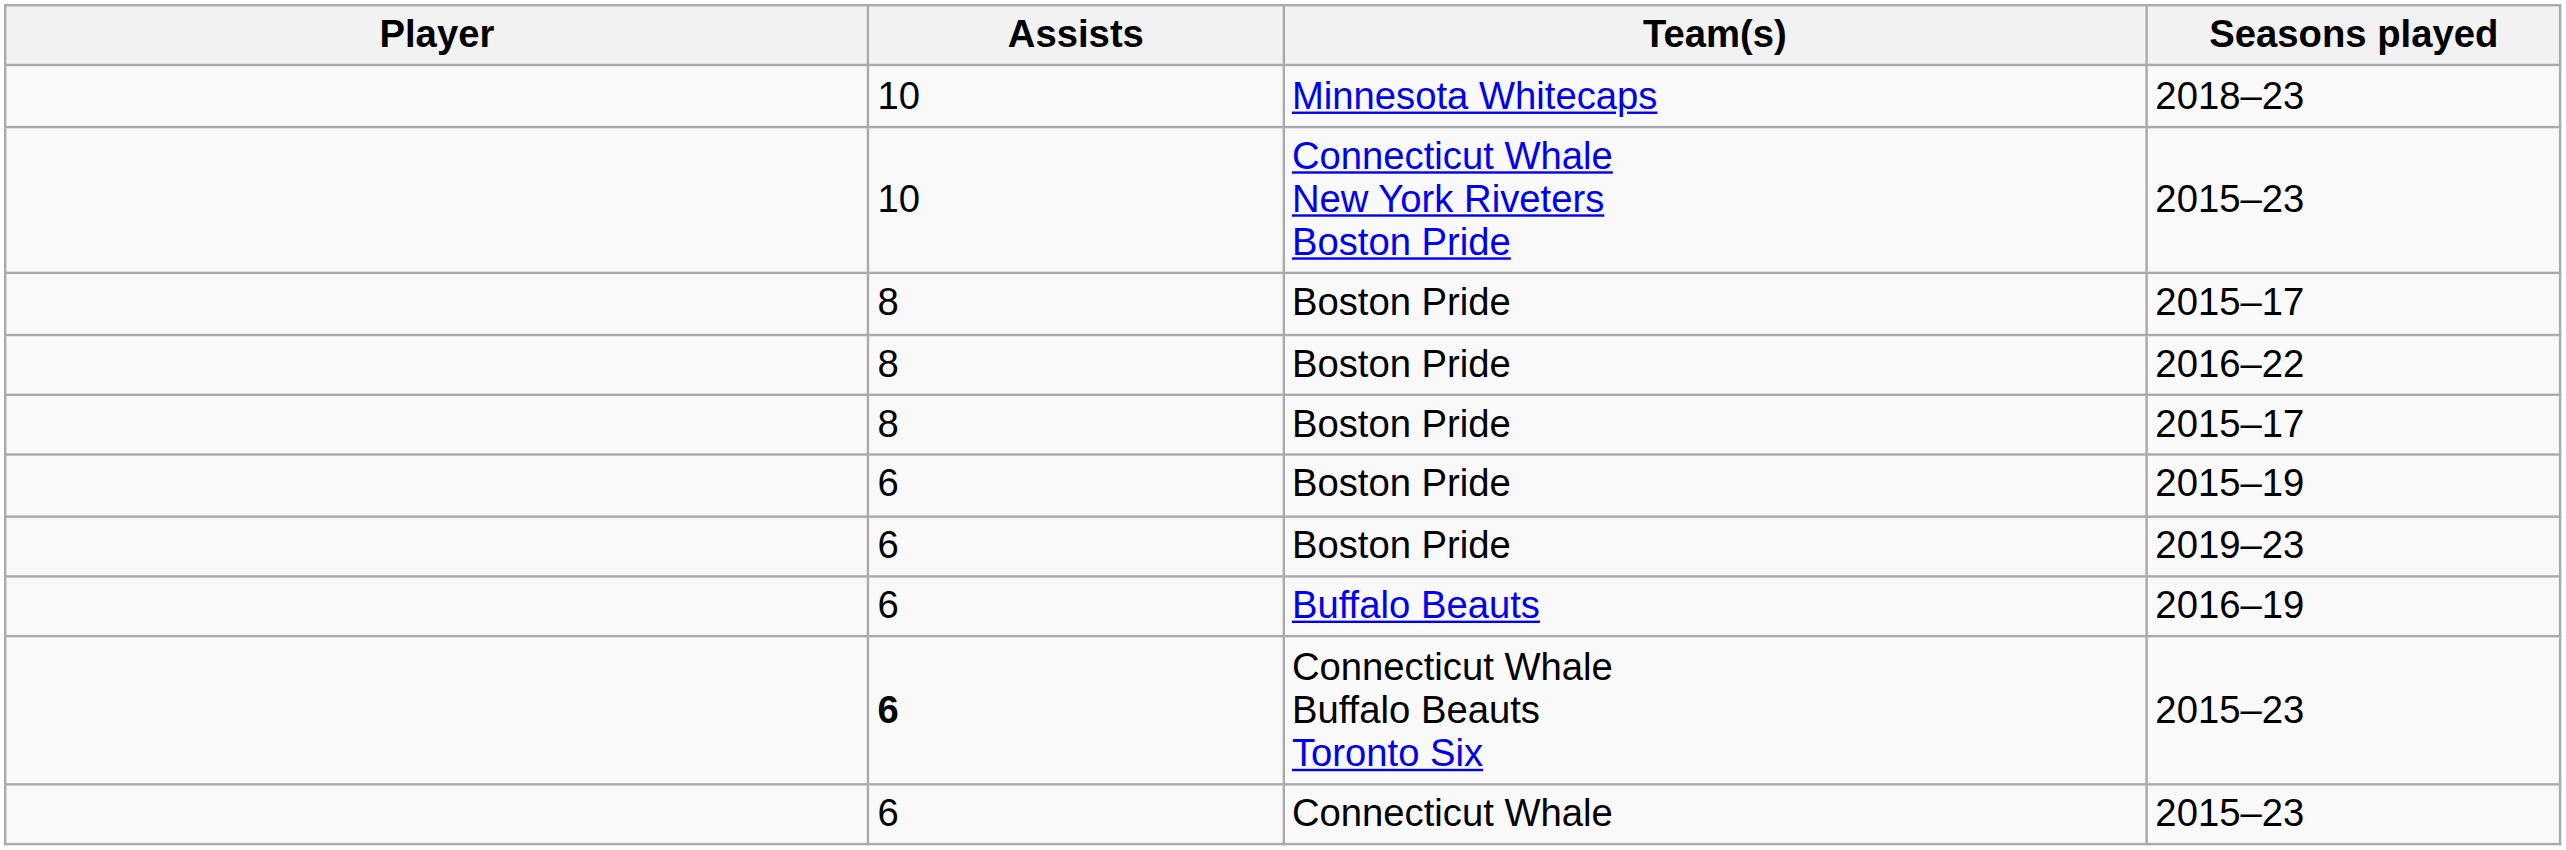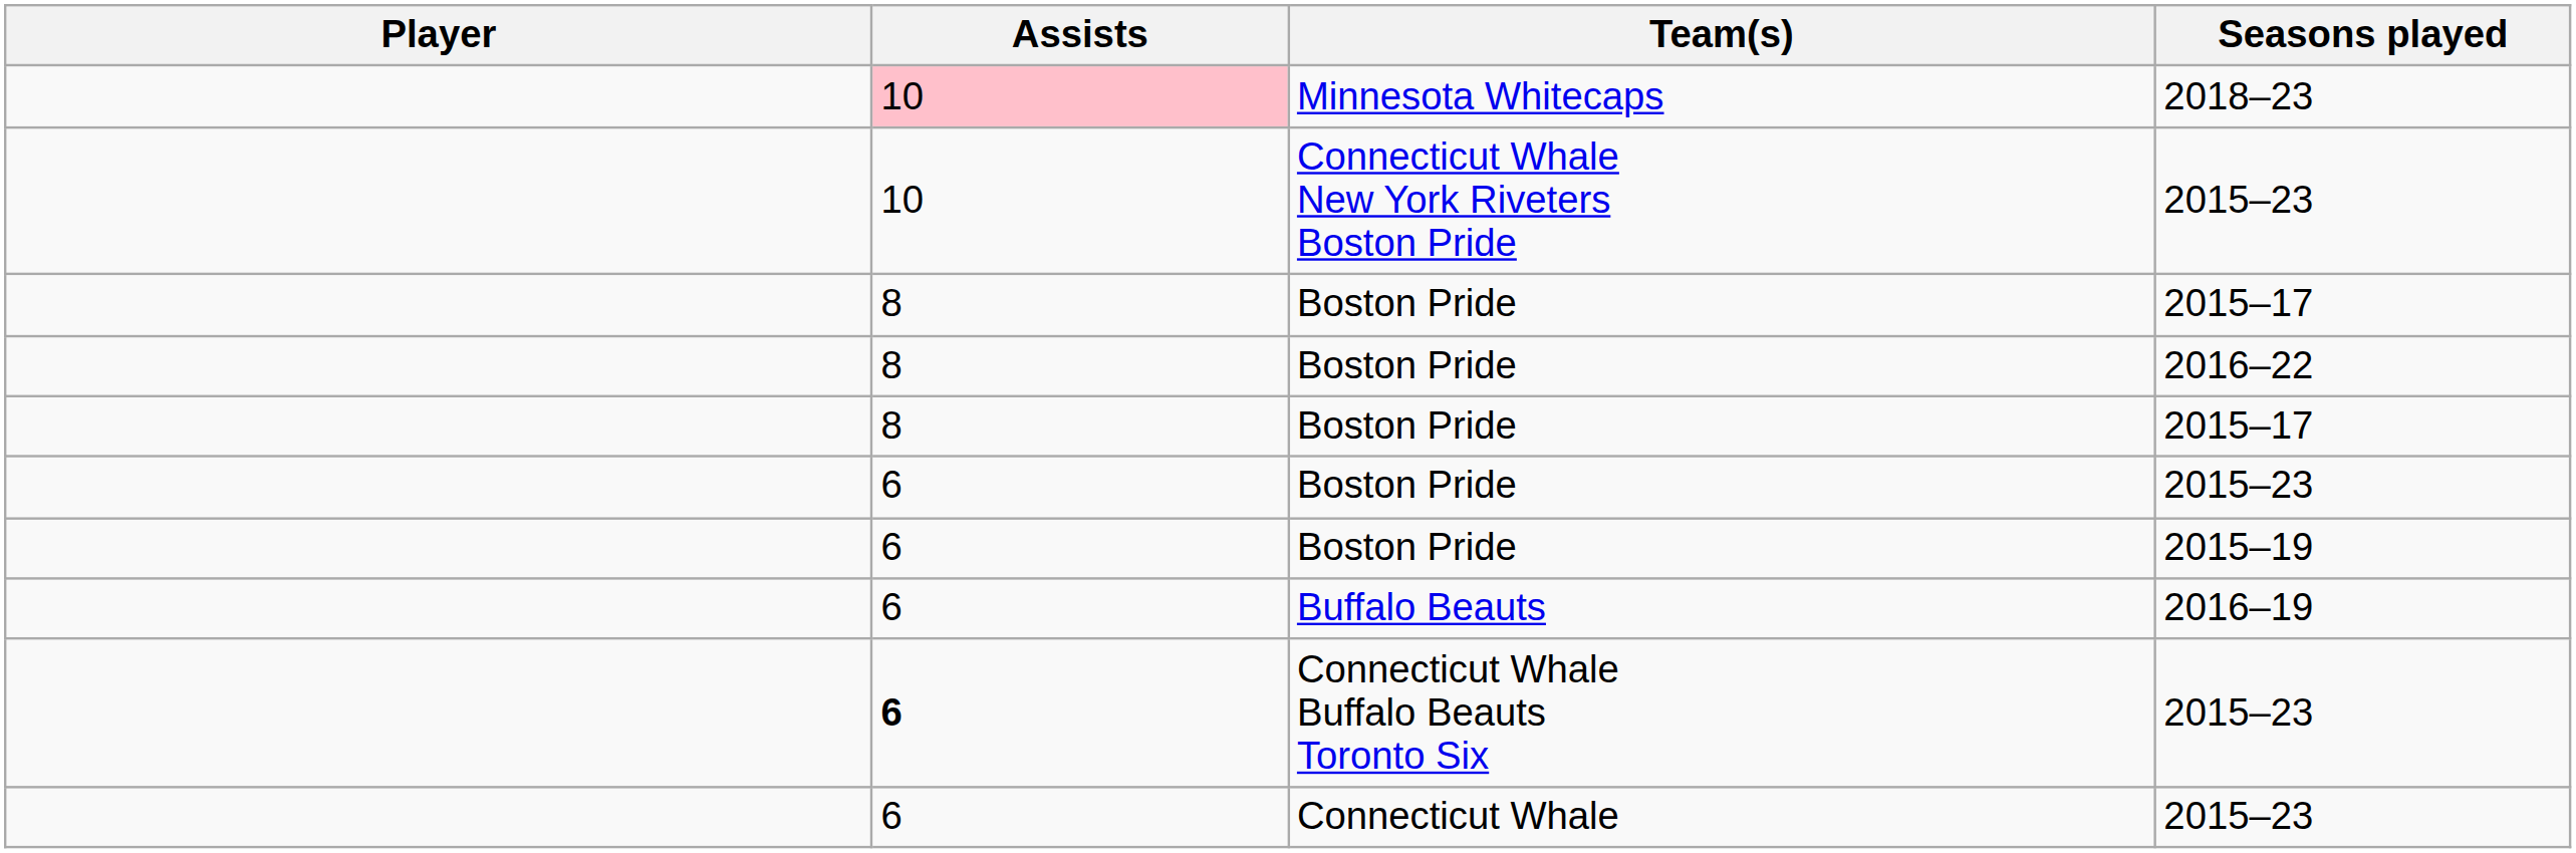2018–23 | Assists: no background -> pink background
+ row: 6 | Boston Pride | 2015–23
- row: 6 | Boston Pride | 2019–23
